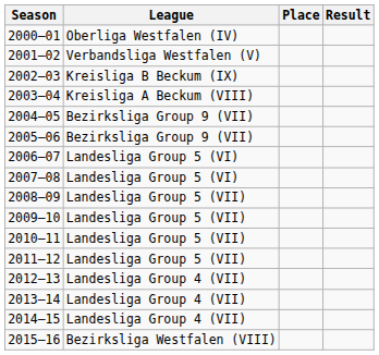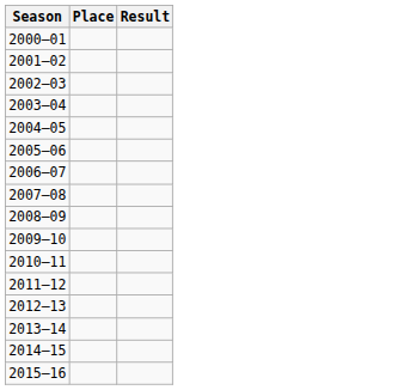- column: League | Oberliga Westfalen (IV) | Verbandsliga Westfalen (V) | Kreisliga B Beckum (IX) | Kreisliga A Beckum (VIII) | Bezirksliga Group 9 (VII) | Bezirksliga Group 9 (VII) | Landesliga Group 5 (VI) | Landesliga Group 5 (VI) | Landesliga Group 5 (VII) | Landesliga Group 5 (VII) | Landesliga Group 5 (VII) | Landesliga Group 5 (VII) | Landesliga Group 4 (VII) | Landesliga Group 4 (VII) | Landesliga Group 4 (VII) | Bezirksliga Westfalen (VIII)
